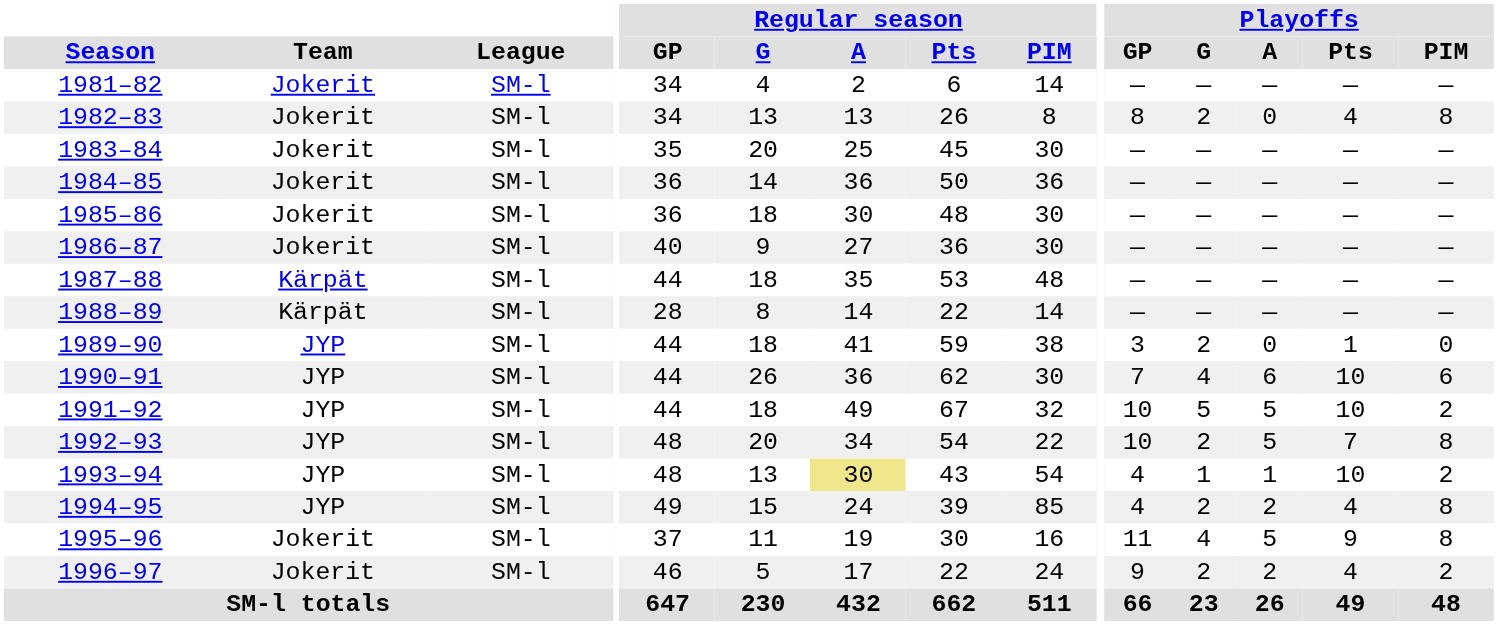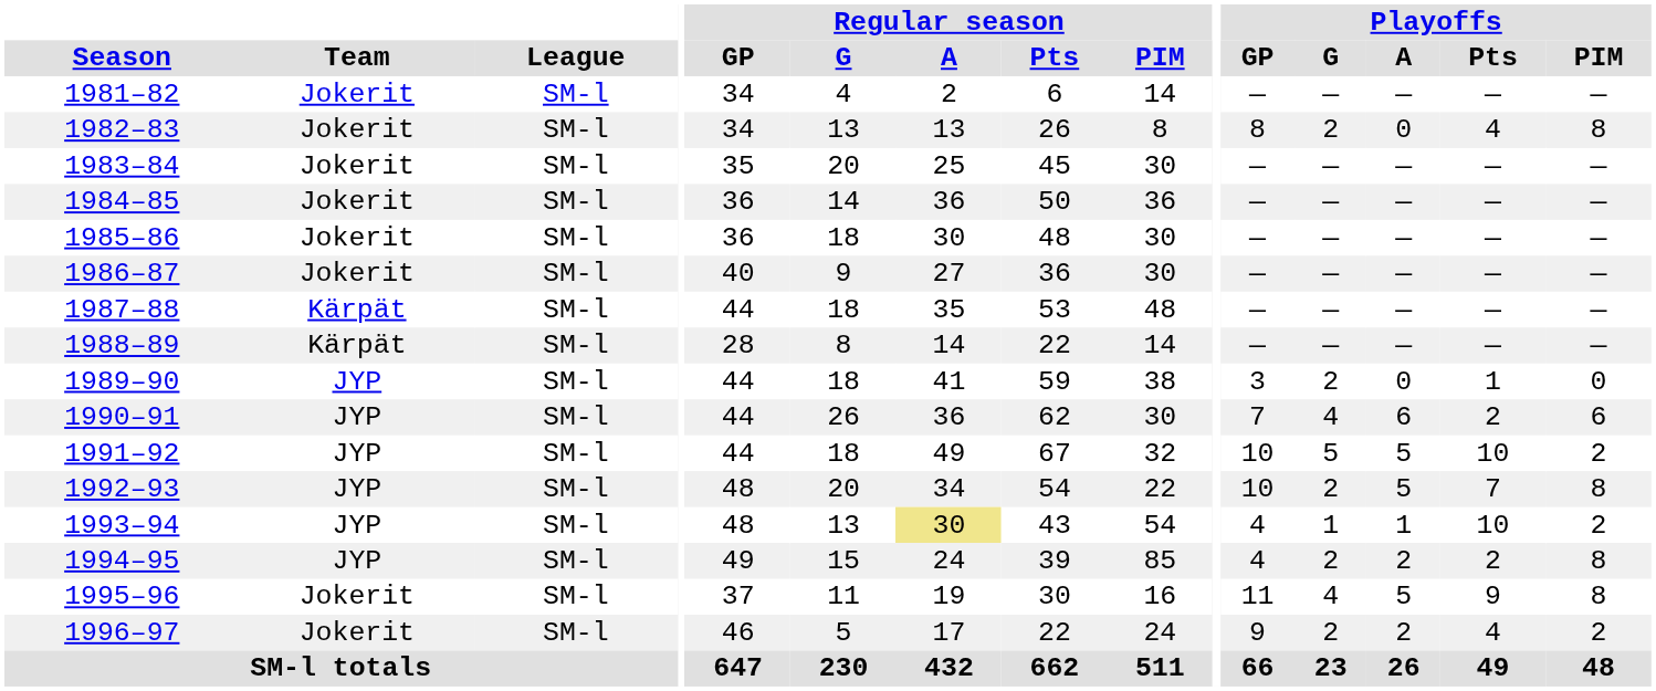1990–91 | Playoffs / Pts: 10 -> 2
1994–95 | Playoffs / Pts: 4 -> 2
